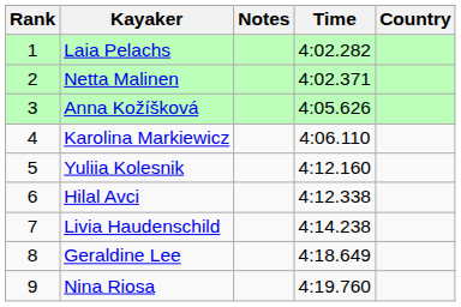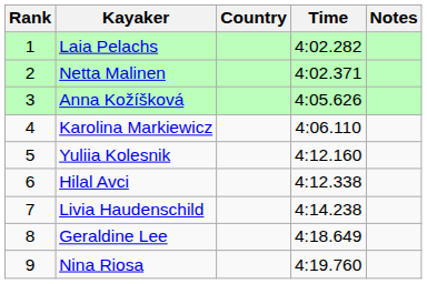columns swapped: Country <-> Notes
